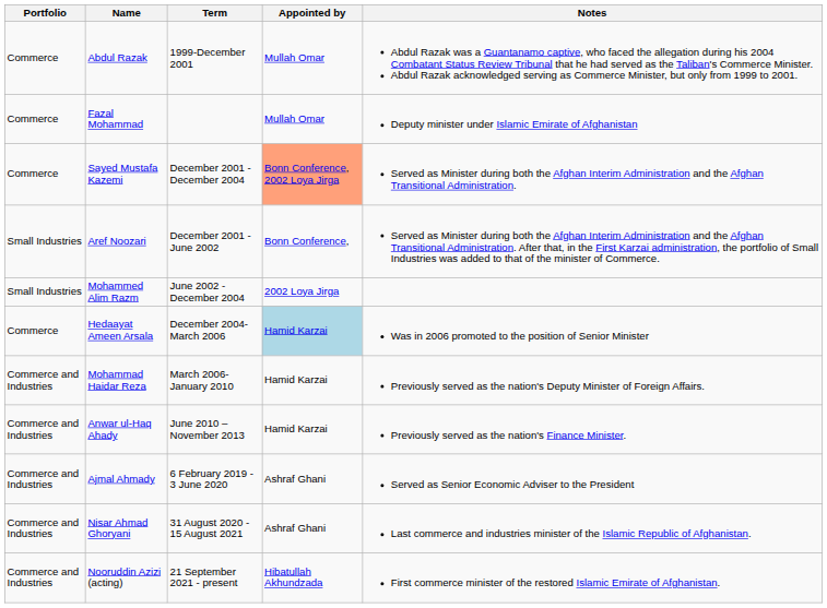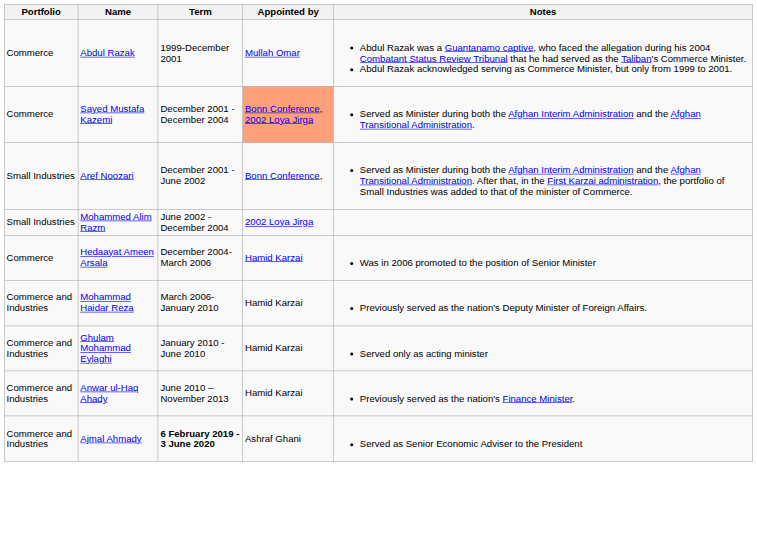- row: Commerce | Fazal Mohammad | Mullah Omar | Deputy minister under Islamic Emirate of Afghanistan
Hedaayat Ameen Arsala | Appointed by: lightblue background -> no background
+ row: Commerce and Industries | Ghulam Mohammad Eylaghi | January 2010 - June 2010 | Hamid Karzai | Served only as acting minister
Ajmal Ahmady | Term: normal -> bold
- row: Commerce and Industries | Nisar Ahmad Ghoryani | 31 August 2020 - 15 August 2021 | Ashraf Ghani | Last commerce and industries minister of the Islamic Republic of Afghanistan.
- row: Commerce and Industries | Nooruddin Azizi (acting) | 21 September 2021 - present | Hibatullah Akhundzada | First commerce minister of the restored Islamic Emirate of Afghanistan.
